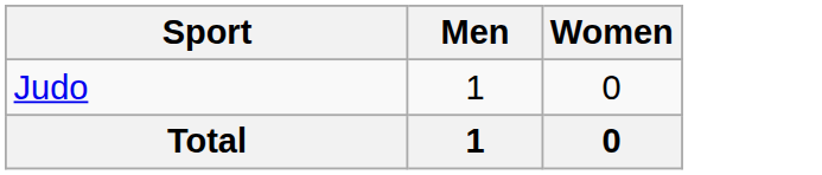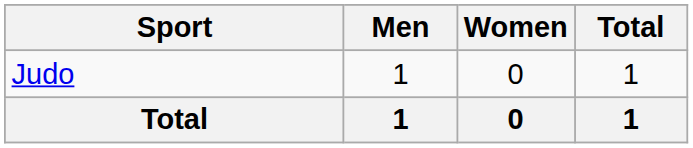+ column: Total | 1 | 1
